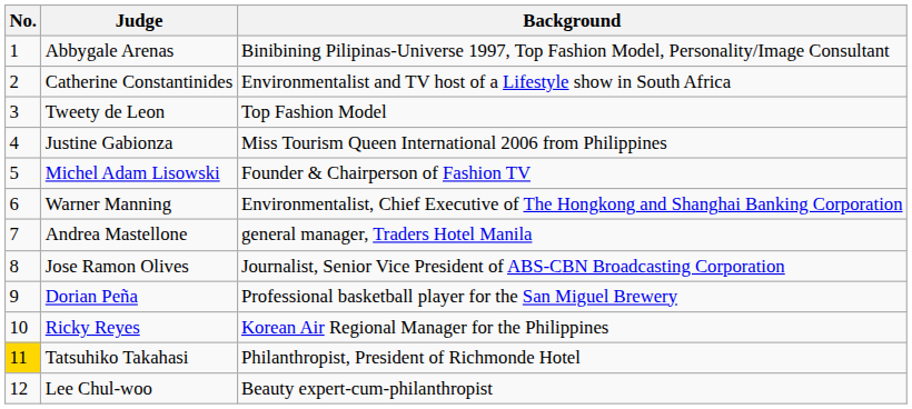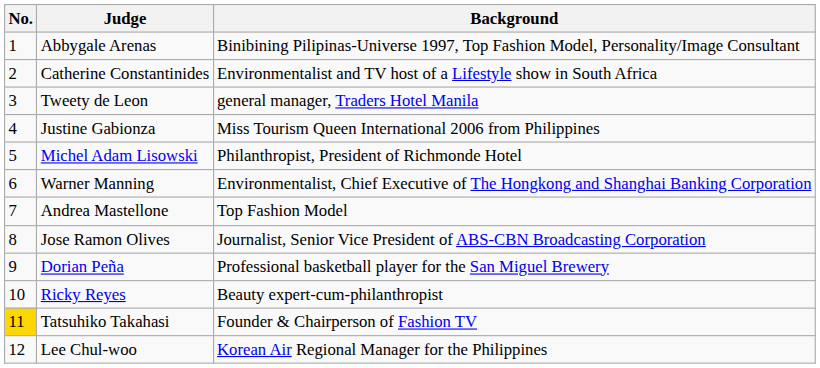Tweety de Leon | Background: Top Fashion Model -> general manager, Traders Hotel Manila
Michel Adam Lisowski | Background: Founder & Chairperson of Fashion TV -> Philanthropist, President of Richmonde Hotel
Andrea Mastellone | Background: general manager, Traders Hotel Manila -> Top Fashion Model
Ricky Reyes | Background: Korean Air Regional Manager for the Philippines -> Beauty expert-cum-philanthropist
Tatsuhiko Takahasi | Background: Philanthropist, President of Richmonde Hotel -> Founder & Chairperson of Fashion TV
Lee Chul-woo | Background: Beauty expert-cum-philanthropist -> Korean Air Regional Manager for the Philippines
